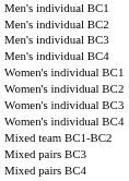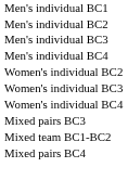- row: Women's individual BC1
rows swapped: Mixed team BC1-BC2 <-> Mixed pairs BC3
